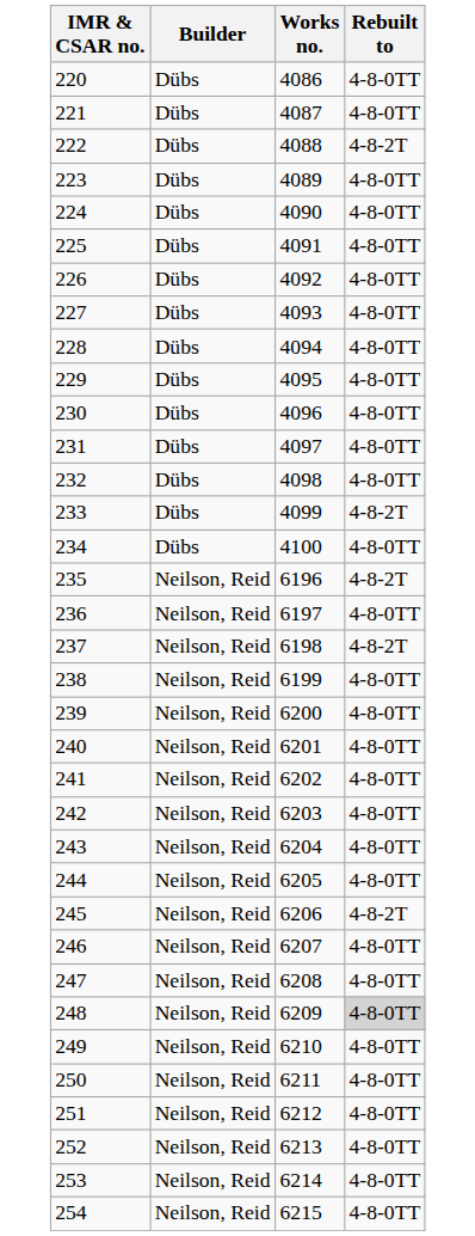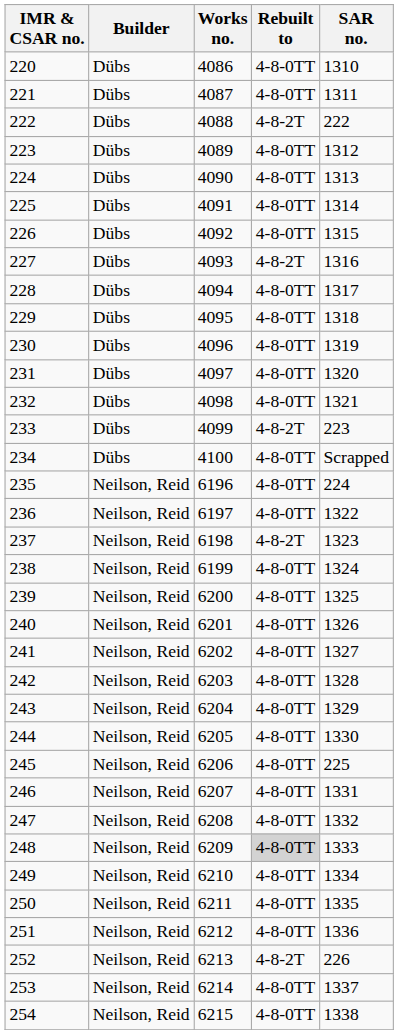+ column: SAR no. | 1310 | 1311 | 222 | 1312 | 1313 | 1314 | 1315 | 1316 | 1317 | 1318 | 1319 | 1320 | 1321 | 223 | Scrapped | 224 | 1322 | 1323 | 1324 | 1325 | 1326 | 1327 | 1328 | 1329 | 1330 | 225 | 1331 | 1332 | 1333 | 1334 | 1335 | 1336 | 226 | 1337 | 1338
227 | Rebuilt to: 4-8-0TT -> 4-8-2T
235 | Rebuilt to: 4-8-2T -> 4-8-0TT
245 | Rebuilt to: 4-8-2T -> 4-8-0TT
252 | Rebuilt to: 4-8-0TT -> 4-8-2T
